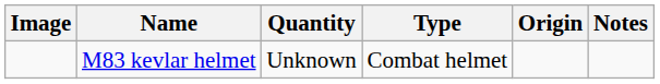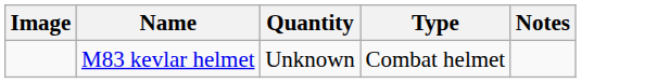- column: Origin
